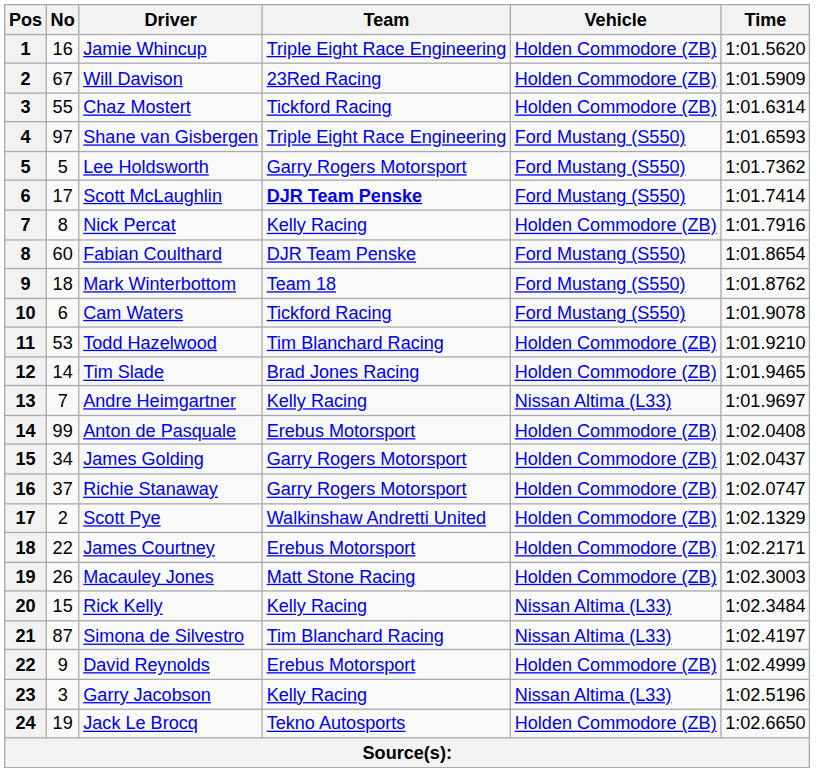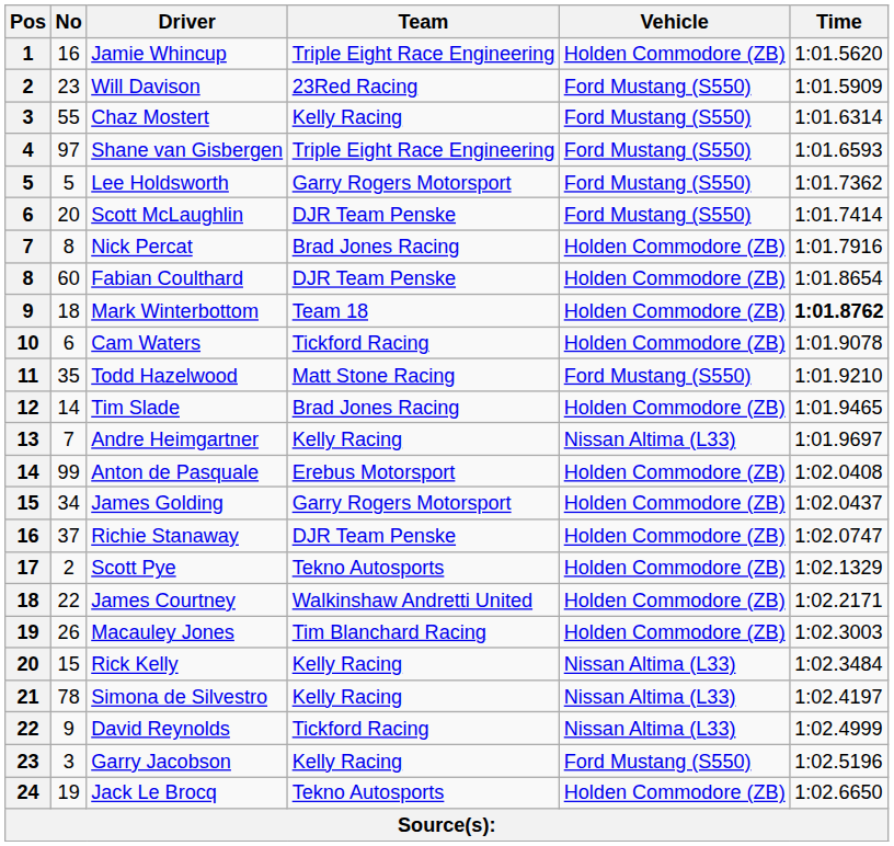Will Davison | No: 67 -> 23
Will Davison | Vehicle: Holden Commodore (ZB) -> Ford Mustang (S550)
Chaz Mostert | Team: Tickford Racing -> Kelly Racing
Chaz Mostert | Vehicle: Holden Commodore (ZB) -> Ford Mustang (S550)
Scott McLaughlin | No: 17 -> 20
Scott McLaughlin | Team: bold -> normal
Nick Percat | Team: Kelly Racing -> Brad Jones Racing
Fabian Coulthard | Vehicle: Ford Mustang (S550) -> Holden Commodore (ZB)
Mark Winterbottom | Vehicle: Ford Mustang (S550) -> Holden Commodore (ZB)
Mark Winterbottom | Time: normal -> bold
Cam Waters | Vehicle: Ford Mustang (S550) -> Holden Commodore (ZB)
Todd Hazelwood | No: 53 -> 35
Todd Hazelwood | Team: Tim Blanchard Racing -> Matt Stone Racing
Todd Hazelwood | Vehicle: Holden Commodore (ZB) -> Ford Mustang (S550)
Richie Stanaway | Team: Garry Rogers Motorsport -> DJR Team Penske
Scott Pye | Team: Walkinshaw Andretti United -> Tekno Autosports
James Courtney | Team: Erebus Motorsport -> Walkinshaw Andretti United
Macauley Jones | Team: Matt Stone Racing -> Tim Blanchard Racing
Simona de Silvestro | No: 87 -> 78
Simona de Silvestro | Team: Tim Blanchard Racing -> Kelly Racing
David Reynolds | Team: Erebus Motorsport -> Tickford Racing
David Reynolds | Vehicle: Holden Commodore (ZB) -> Nissan Altima (L33)
Garry Jacobson | Vehicle: Nissan Altima (L33) -> Ford Mustang (S550)
